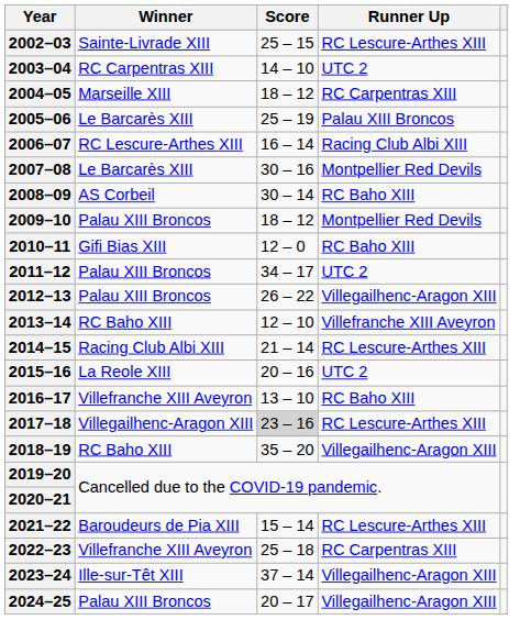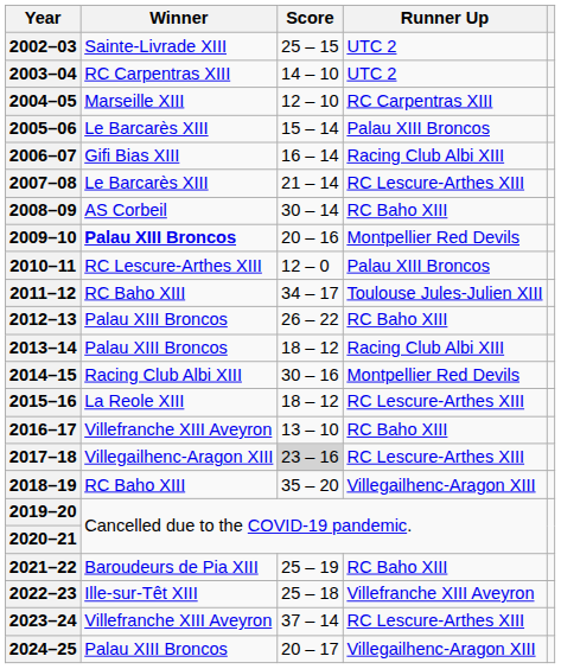2002–03 | Runner Up: RC Lescure-Arthes XIII -> UTC 2
2004–05 | Score: 18 – 12 -> 12 – 10
2005–06 | Score: 25 – 19 -> 15 – 14
2006–07 | Winner: RC Lescure-Arthes XIII -> Gifi Bias XIII
2007–08 | Score: 30 – 16 -> 21 – 14
2007–08 | Runner Up: Montpellier Red Devils -> RC Lescure-Arthes XIII
2009–10 | Winner: normal -> bold
2009–10 | Score: 18 – 12 -> 20 – 16
2010–11 | Winner: Gifi Bias XIII -> RC Lescure-Arthes XIII
2010–11 | Runner Up: RC Baho XIII -> Palau XIII Broncos
2011–12 | Winner: Palau XIII Broncos -> RC Baho XIII
2011–12 | Runner Up: UTC 2 -> Toulouse Jules-Julien XIII
2012–13 | Runner Up: Villegailhenc-Aragon XIII -> RC Baho XIII
2013–14 | Winner: RC Baho XIII -> Palau XIII Broncos
2013–14 | Score: 12 – 10 -> 18 – 12
2013–14 | Runner Up: Villefranche XIII Aveyron -> Racing Club Albi XIII
2014–15 | Score: 21 – 14 -> 30 – 16
2014–15 | Runner Up: RC Lescure-Arthes XIII -> Montpellier Red Devils
2015–16 | Score: 20 – 16 -> 18 – 12
2015–16 | Runner Up: UTC 2 -> RC Lescure-Arthes XIII
2021–22 | Score: 15 – 14 -> 25 – 19
2021–22 | Runner Up: RC Lescure-Arthes XIII -> RC Baho XIII
2022–23 | Winner: Villefranche XIII Aveyron -> Ille-sur-Têt XIII
2022–23 | Runner Up: RC Carpentras XIII -> Villefranche XIII Aveyron
2023–24 | Winner: Ille-sur-Têt XIII -> Villefranche XIII Aveyron
2023–24 | Runner Up: Villegailhenc-Aragon XIII -> RC Lescure-Arthes XIII
